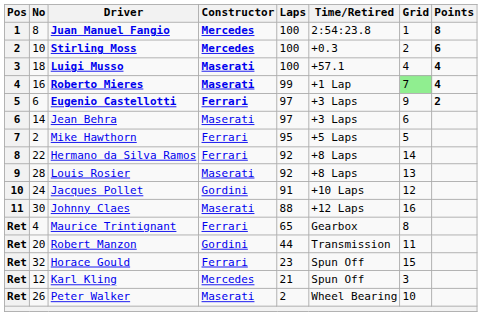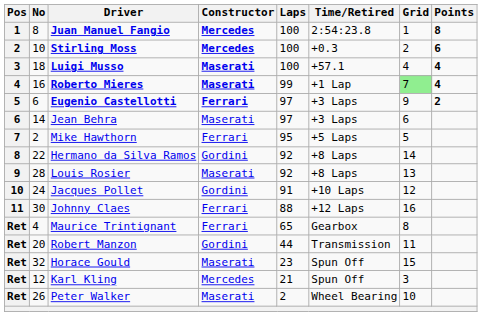Hermano da Silva Ramos | Constructor: Ferrari -> Gordini
Johnny Claes | Constructor: Maserati -> Ferrari
Horace Gould | Constructor: Ferrari -> Maserati
